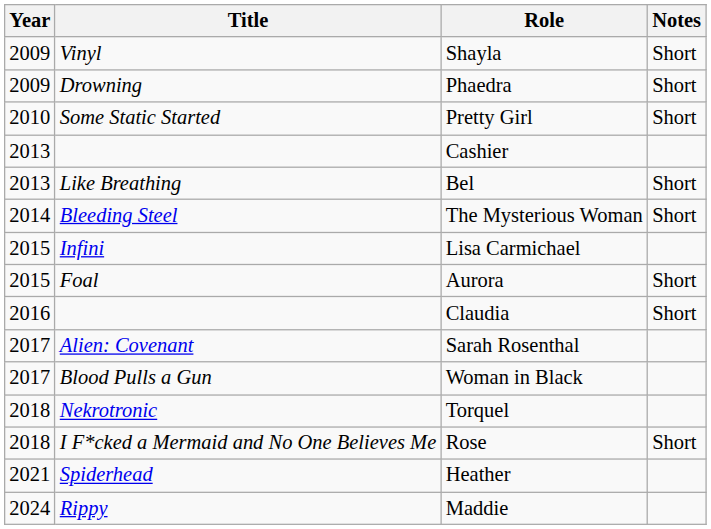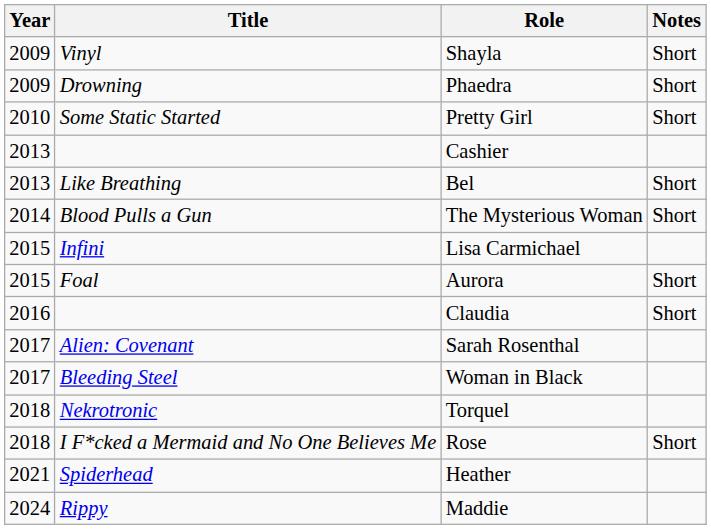The Mysterious Woman | Title: Bleeding Steel -> Blood Pulls a Gun
Woman in Black | Title: Blood Pulls a Gun -> Bleeding Steel
